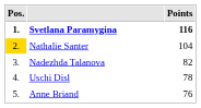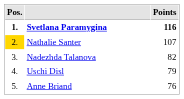Nathalie Santer | Points: 104 -> 107
Uschi Disl | Points: 78 -> 79
